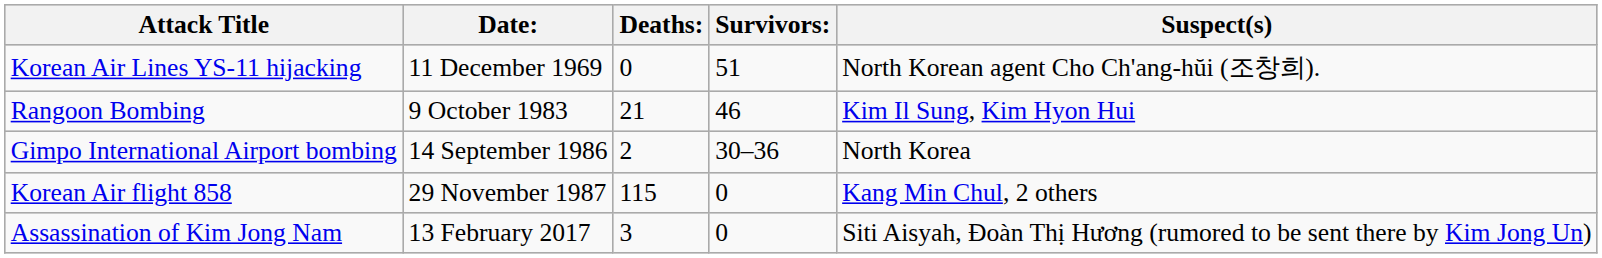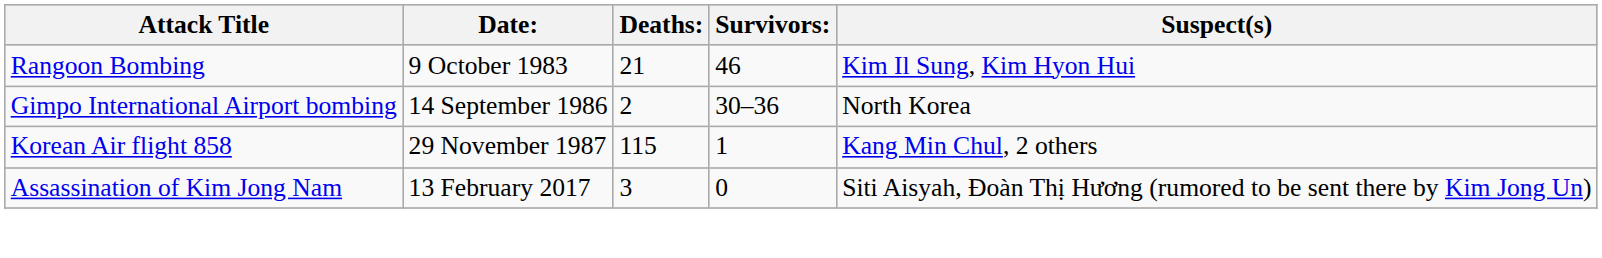- row: Korean Air Lines YS-11 hijacking | 11 December 1969 | 0 | 51 | North Korean agent Cho Ch'ang-hŭi (조창희).
Korean Air flight 858 | Survivors:: 0 -> 1
